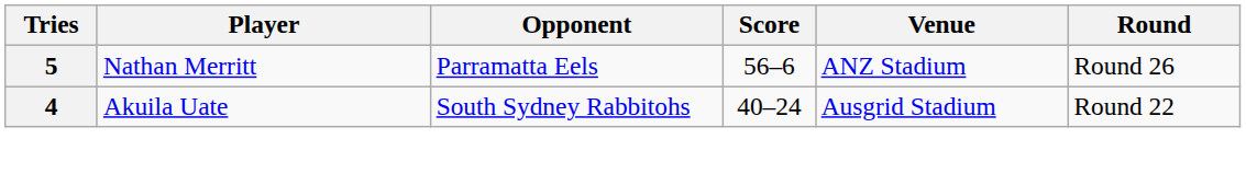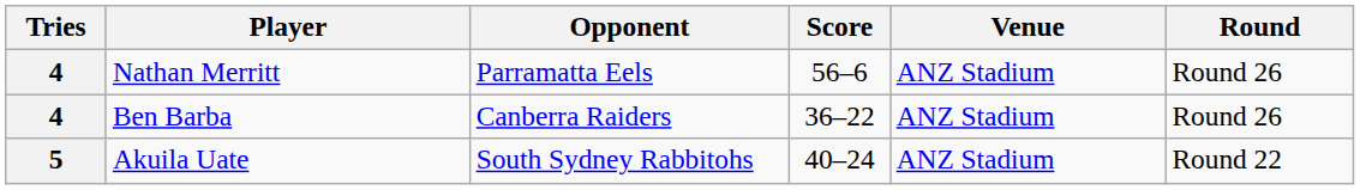Nathan Merritt | Tries: 5 -> 4
+ row: 4 | Ben Barba | Canberra Raiders | 36–22 | ANZ Stadium | Round 26
Akuila Uate | Tries: 4 -> 5
Akuila Uate | Venue: Ausgrid Stadium -> ANZ Stadium
